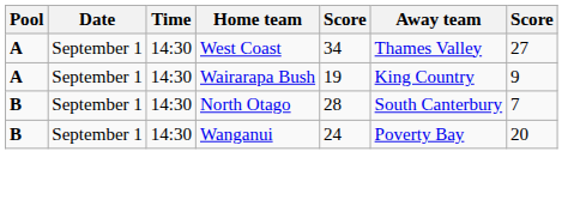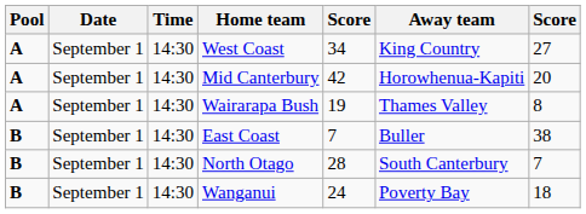West Coast | Away team: Thames Valley -> King Country
+ row: A | September 1 | 14:30 | Mid Canterbury | 42 | Horowhenua-Kapiti | 20
Wairarapa Bush | Away team: King Country -> Thames Valley
Wairarapa Bush | column 7: 9 -> 8
+ row: B | September 1 | 14:30 | East Coast | 7 | Buller | 38
Wanganui | column 7: 20 -> 18
